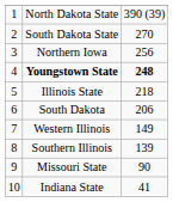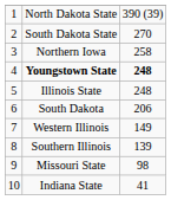Northern Iowa | column 3: 256 -> 258
Illinois State | column 3: 218 -> 248
Missouri State | column 3: 90 -> 98
